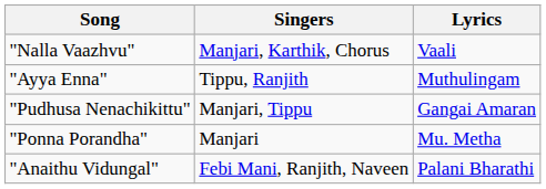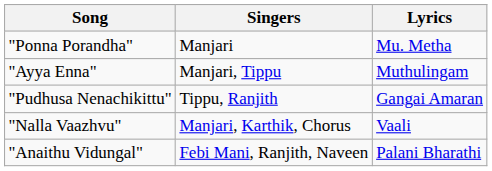rows swapped: "Nalla Vaazhvu" <-> "Ponna Porandha"
"Ayya Enna" | Singers: Tippu, Ranjith -> Manjari, Tippu
"Pudhusa Nenachikittu" | Singers: Manjari, Tippu -> Tippu, Ranjith
